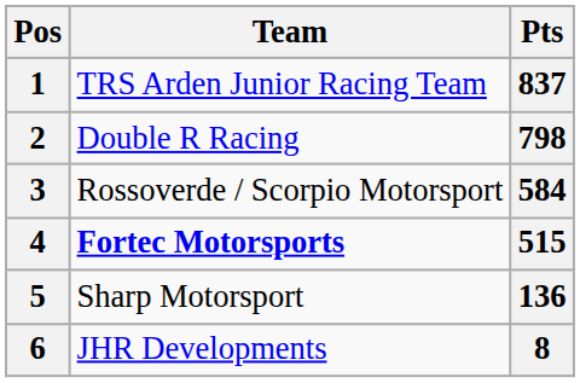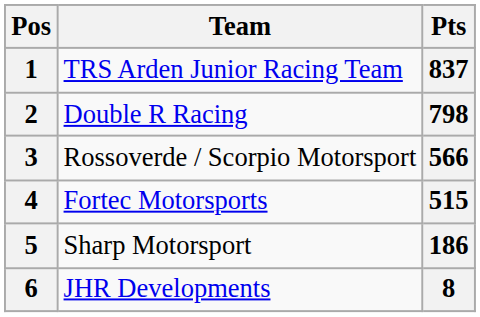3 | Pts: 584 -> 566
4 | Team: bold -> normal
5 | Pts: 136 -> 186
